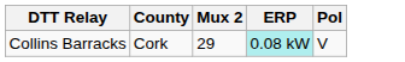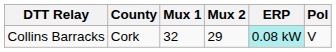+ column: Mux 1 | 32
